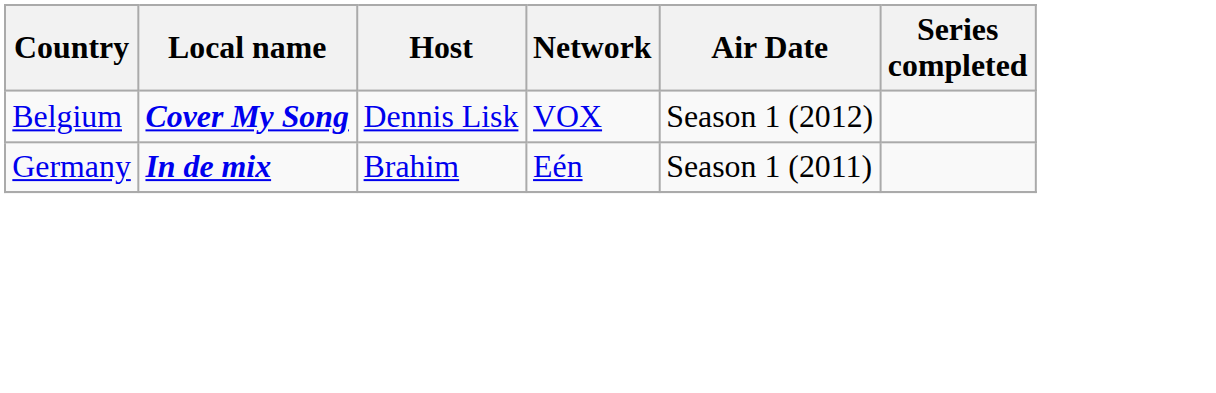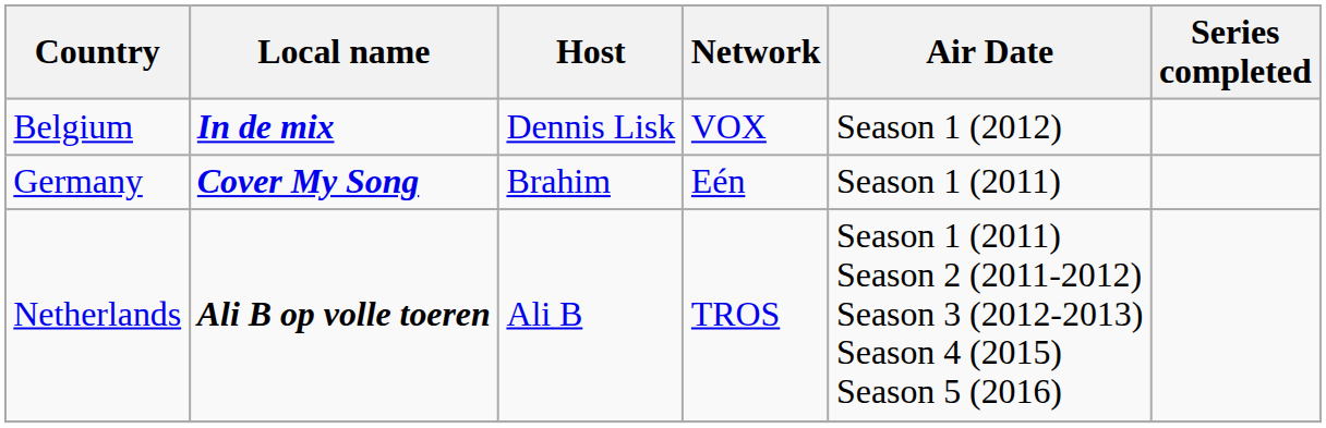Belgium | Local name: Cover My Song -> In de mix
Germany | Local name: In de mix -> Cover My Song
+ row: Netherlands | Ali B op volle toeren | Ali B | TROS | Season 1 (2011) Season 2 (2011-2012) Season 3 (2012-2013) Season 4 (2015) Season 5 (2016)
